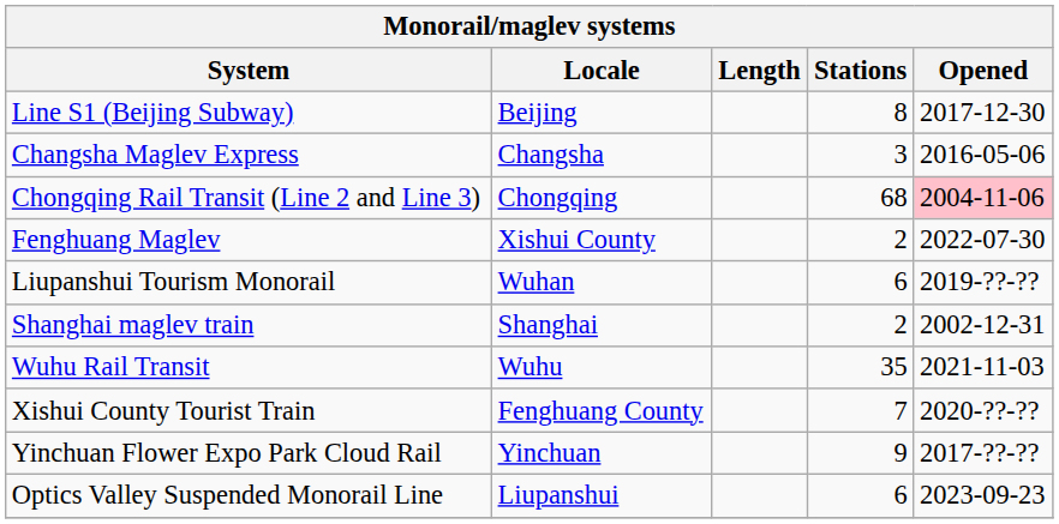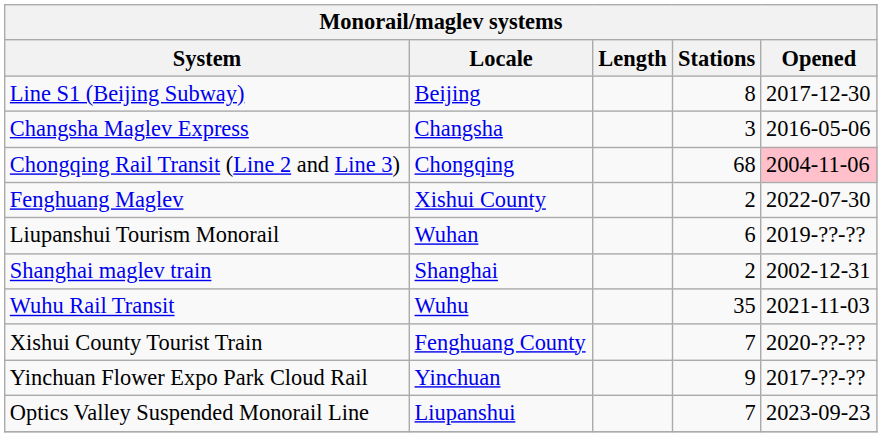Optics Valley Suspended Monorail Line | Stations: 6 -> 7
